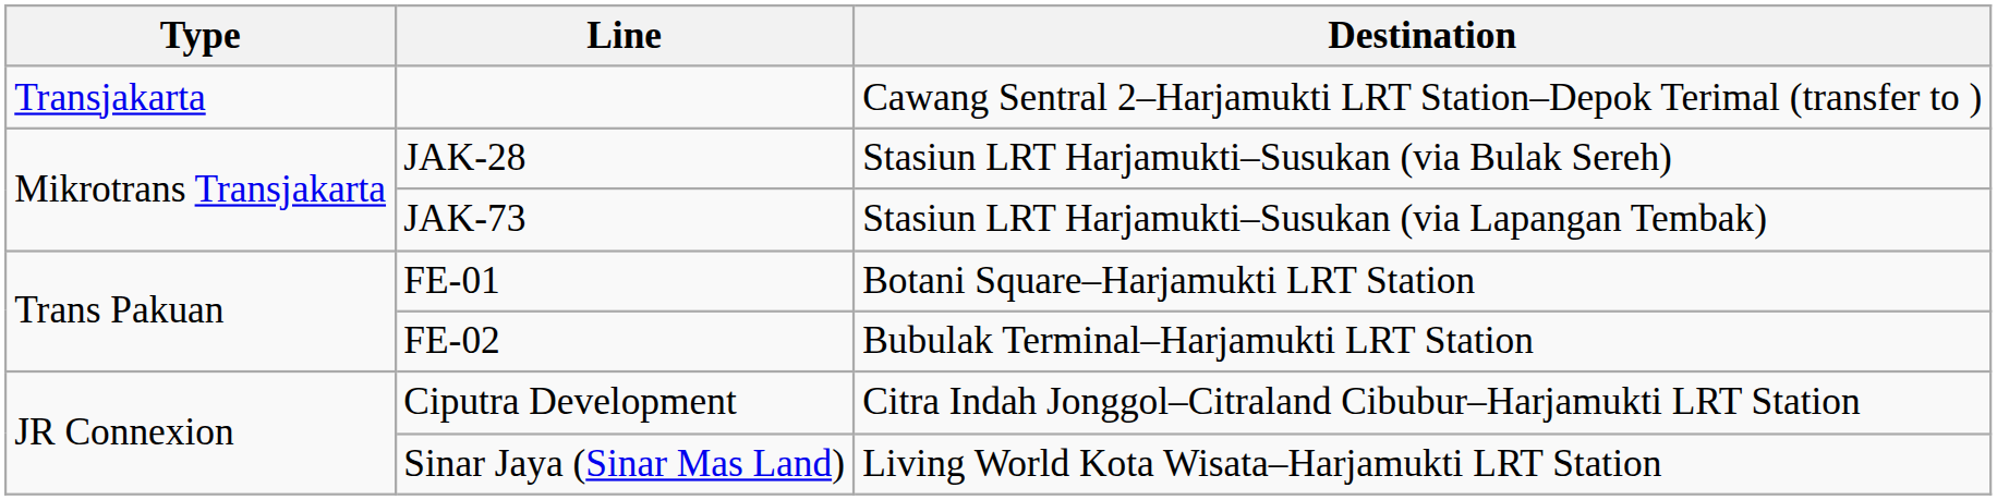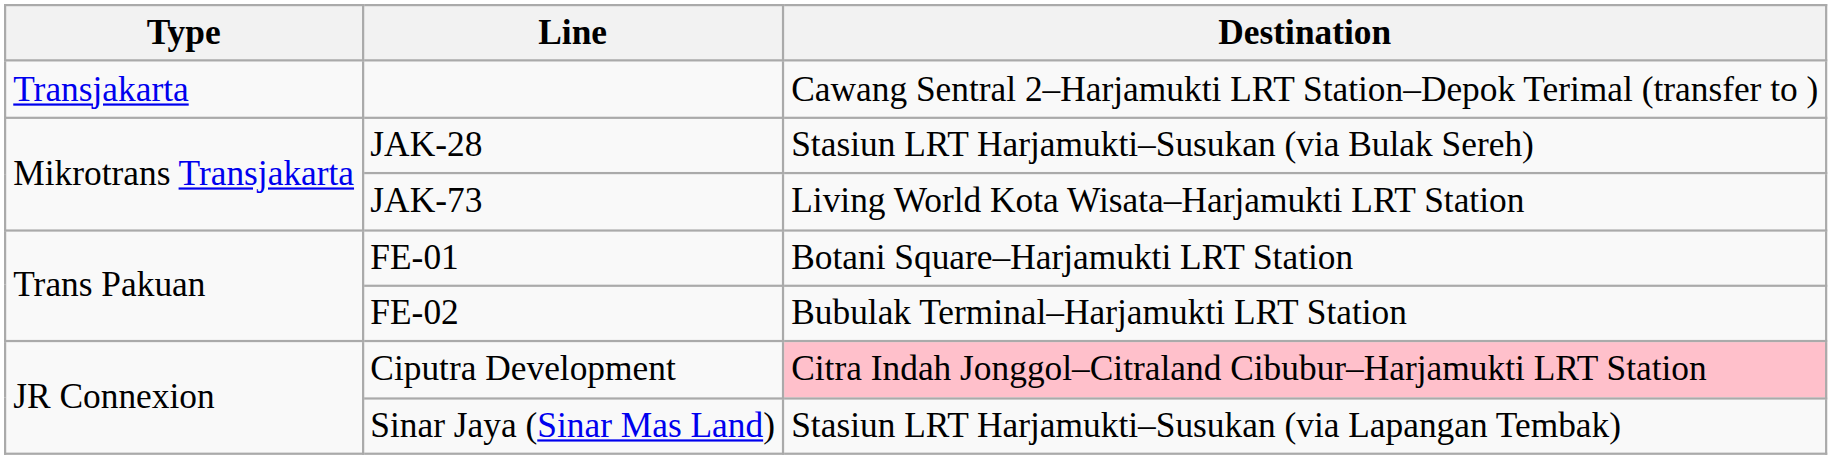JAK-73 | Destination: Stasiun LRT Harjamukti–Susukan (via Lapangan Tembak) -> Living World Kota Wisata–Harjamukti LRT Station
Ciputra Development | Destination: no background -> pink background
Sinar Jaya (Sinar Mas Land) | Destination: Living World Kota Wisata–Harjamukti LRT Station -> Stasiun LRT Harjamukti–Susukan (via Lapangan Tembak)
